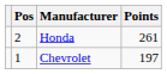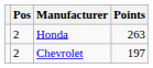Honda | Points: 261 -> 263
Chevrolet | Pos: 1 -> 2
